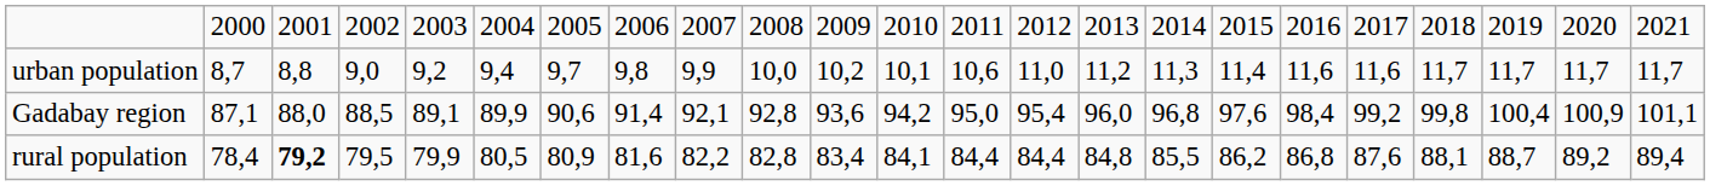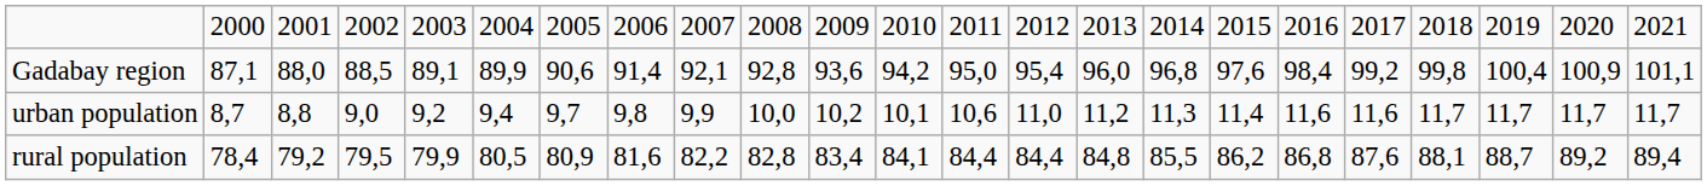rows swapped: Gadabay region <-> urban population
rural population | column 3: bold -> normal
